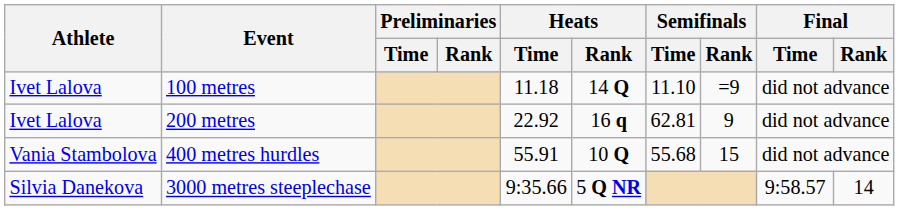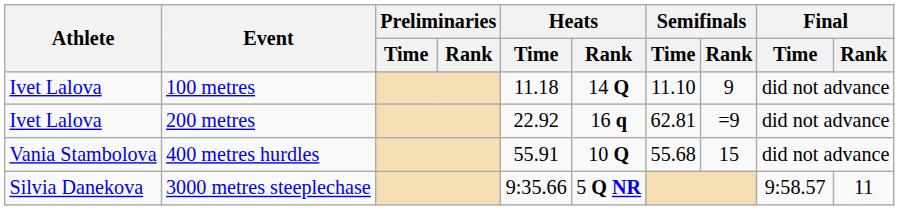100 metres | Semifinals / Rank: =9 -> 9
200 metres | Semifinals / Rank: 9 -> =9
3000 metres steeplechase | Final / Rank: 14 -> 11
